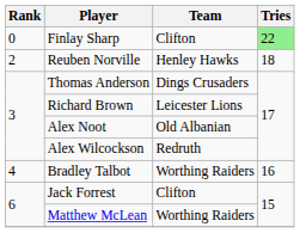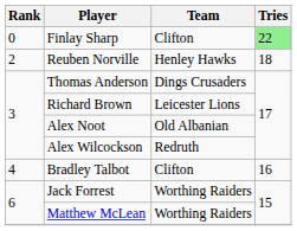Bradley Talbot | Team: Worthing Raiders -> Clifton
Jack Forrest | Team: Clifton -> Worthing Raiders
